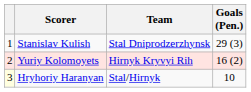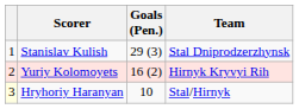columns swapped: Goals (Pen.) <-> Team
